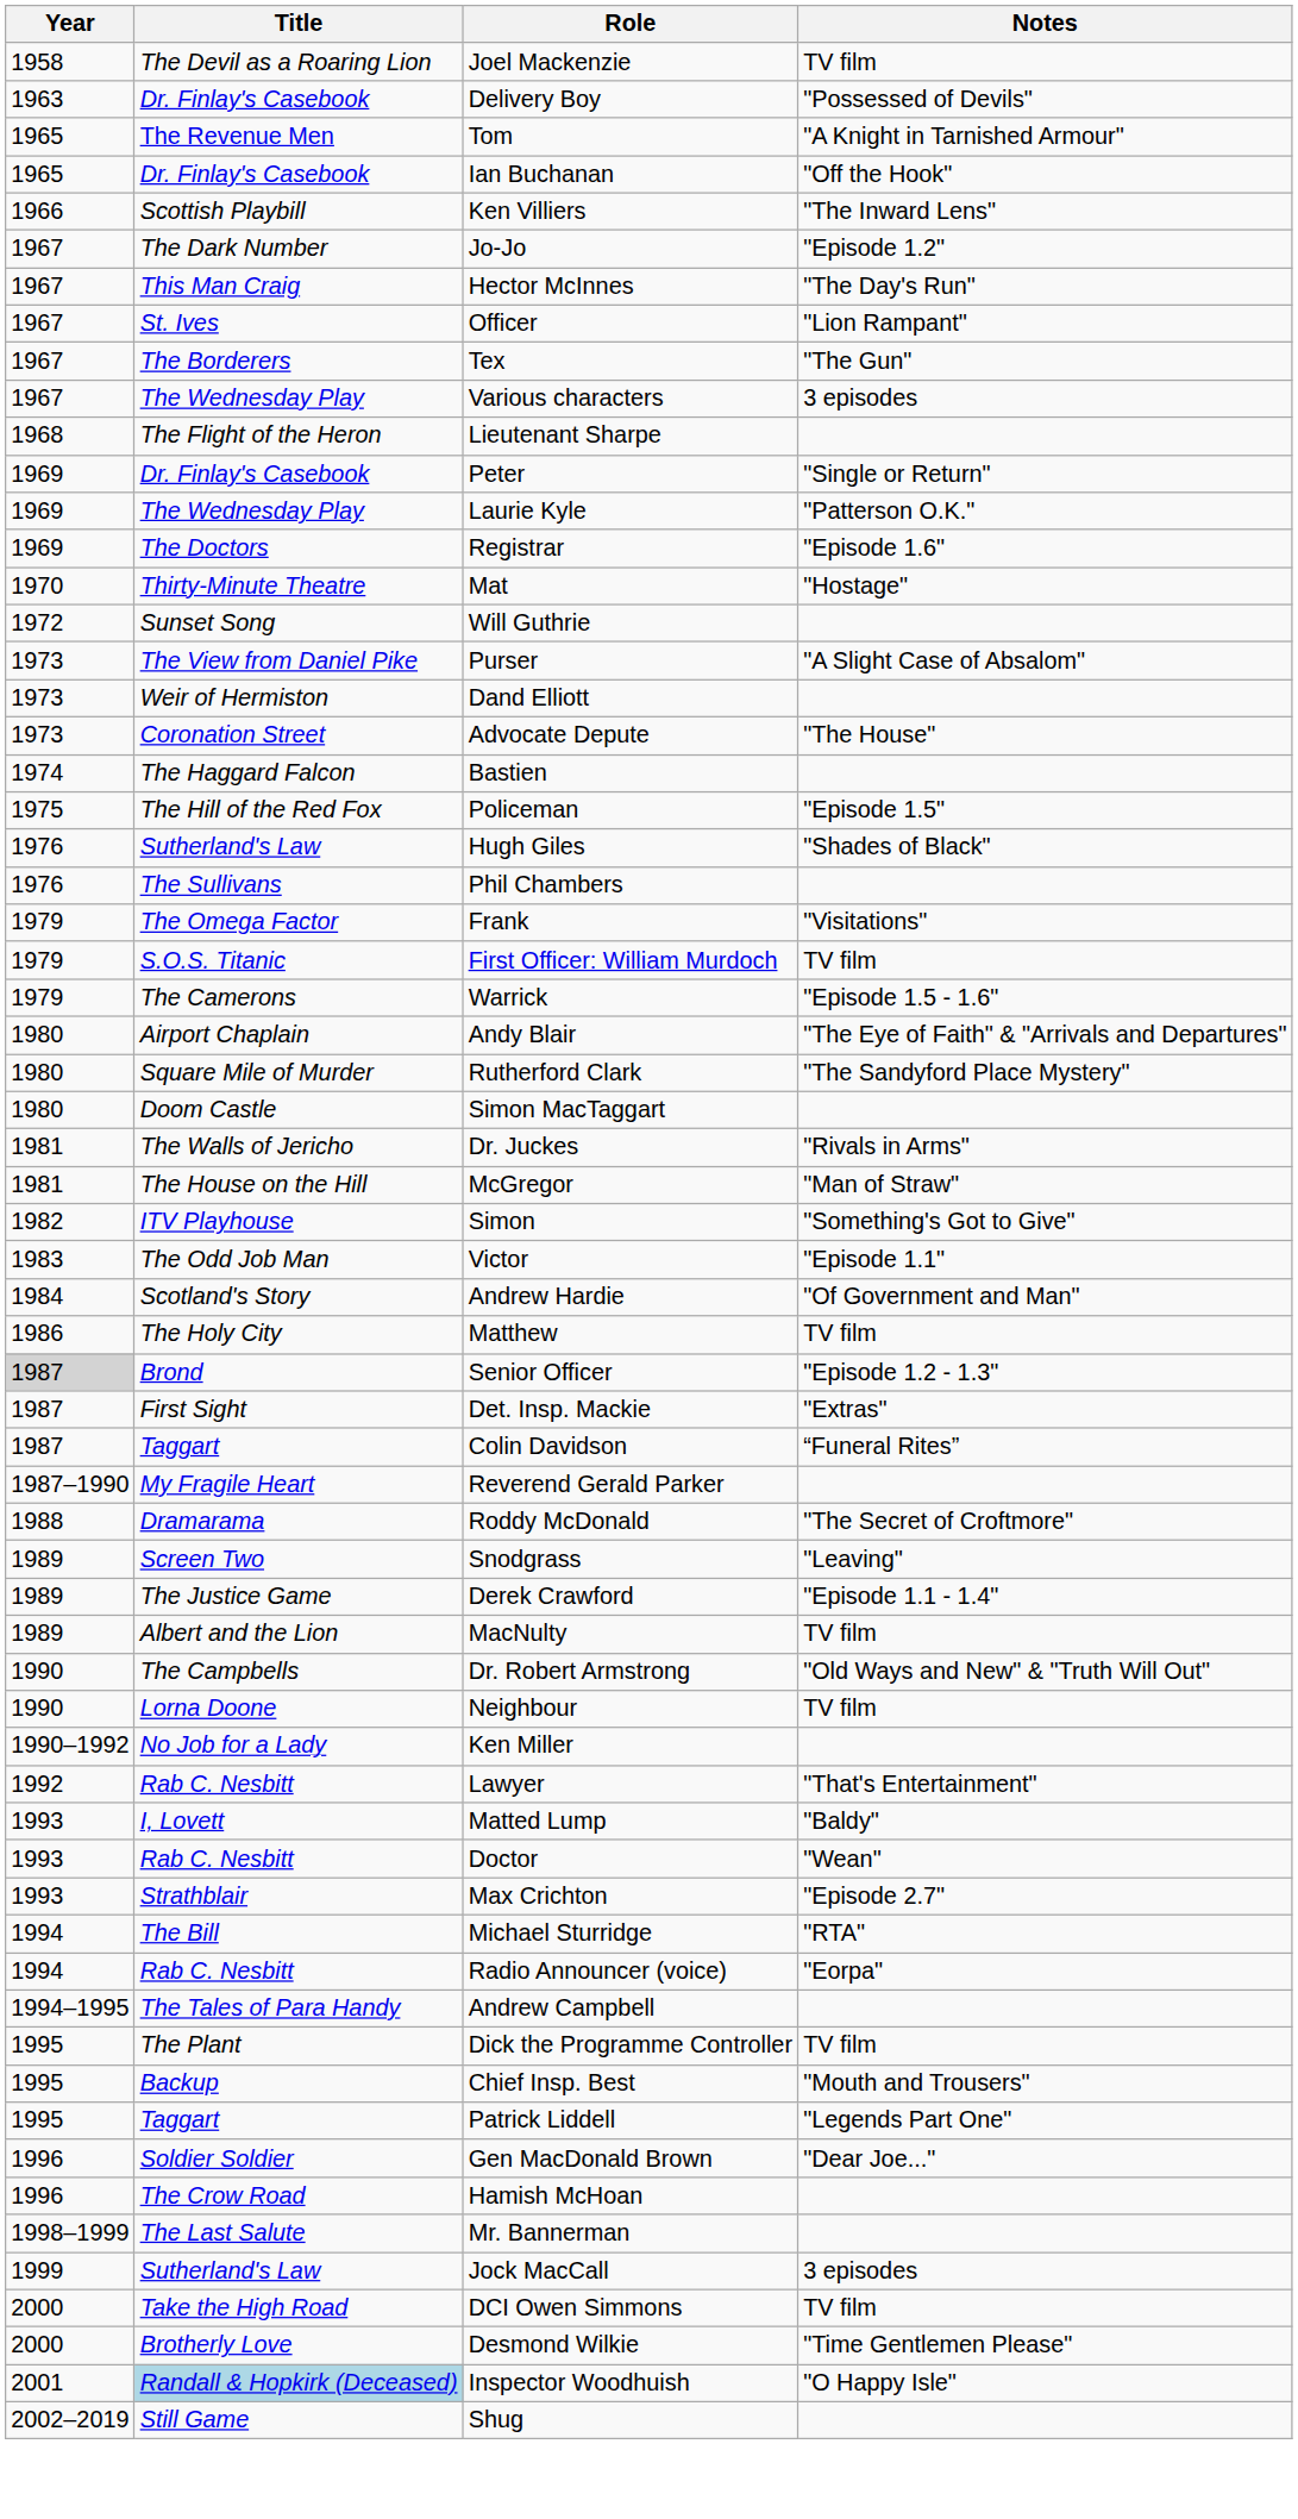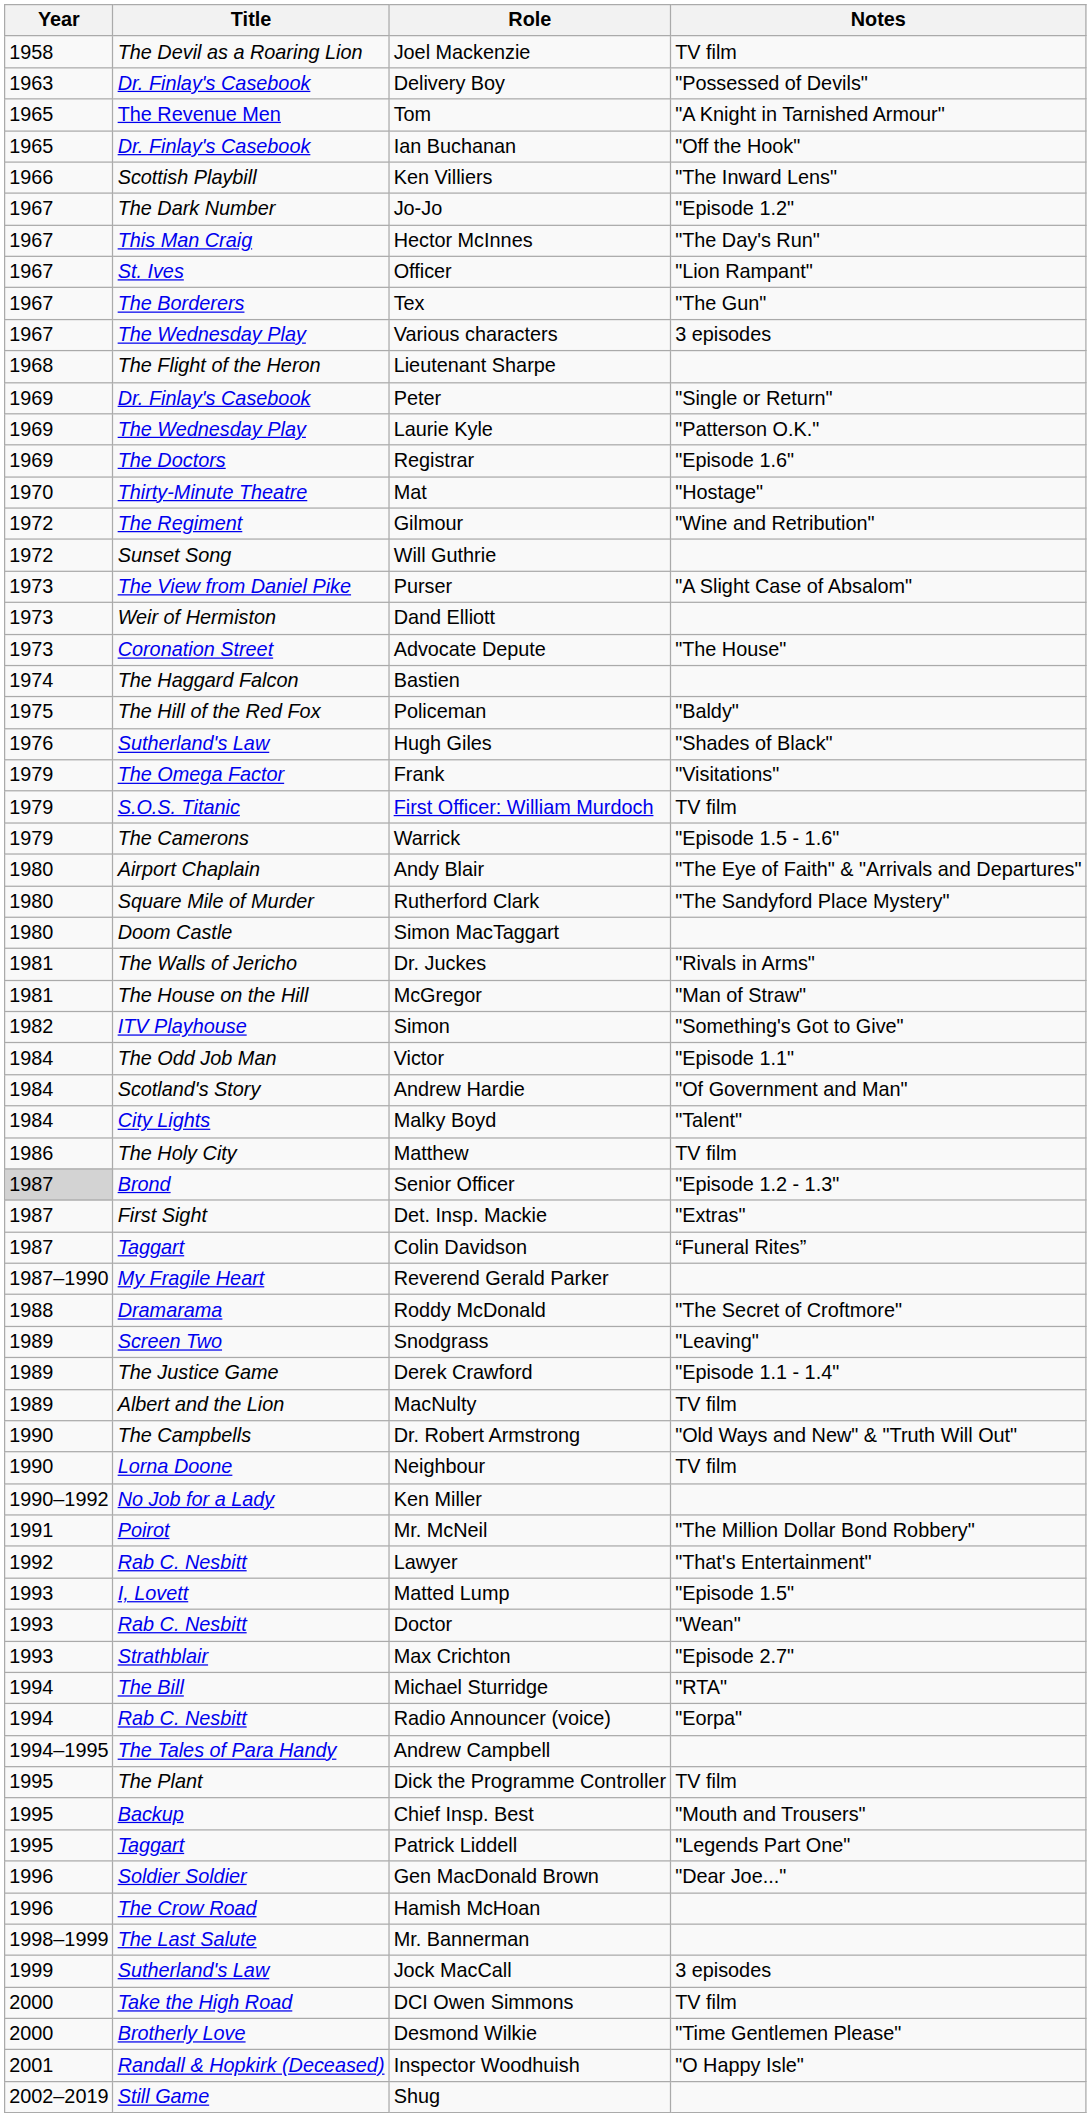+ row: 1972 | The Regiment | Gilmour | "Wine and Retribution"
Policeman | Notes: "Episode 1.5" -> "Baldy"
- row: 1976 | The Sullivans | Phil Chambers
Victor | Year: 1983 -> 1984
+ row: 1984 | City Lights | Malky Boyd | "Talent"
+ row: 1991 | Poirot | Mr. McNeil | "The Million Dollar Bond Robbery"
Matted Lump | Notes: "Baldy" -> "Episode 1.5"
Inspector Woodhuish | Title: lightblue background -> no background
